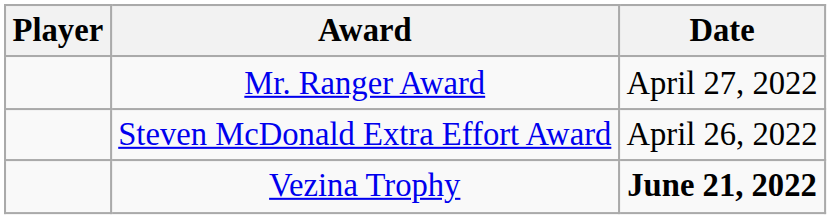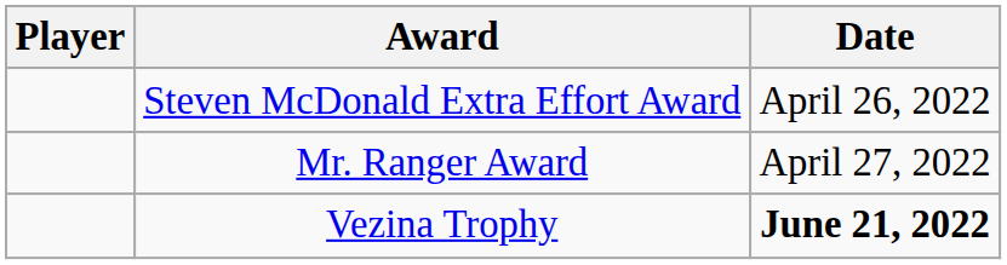rows swapped: Steven McDonald Extra Effort Award <-> Mr. Ranger Award
